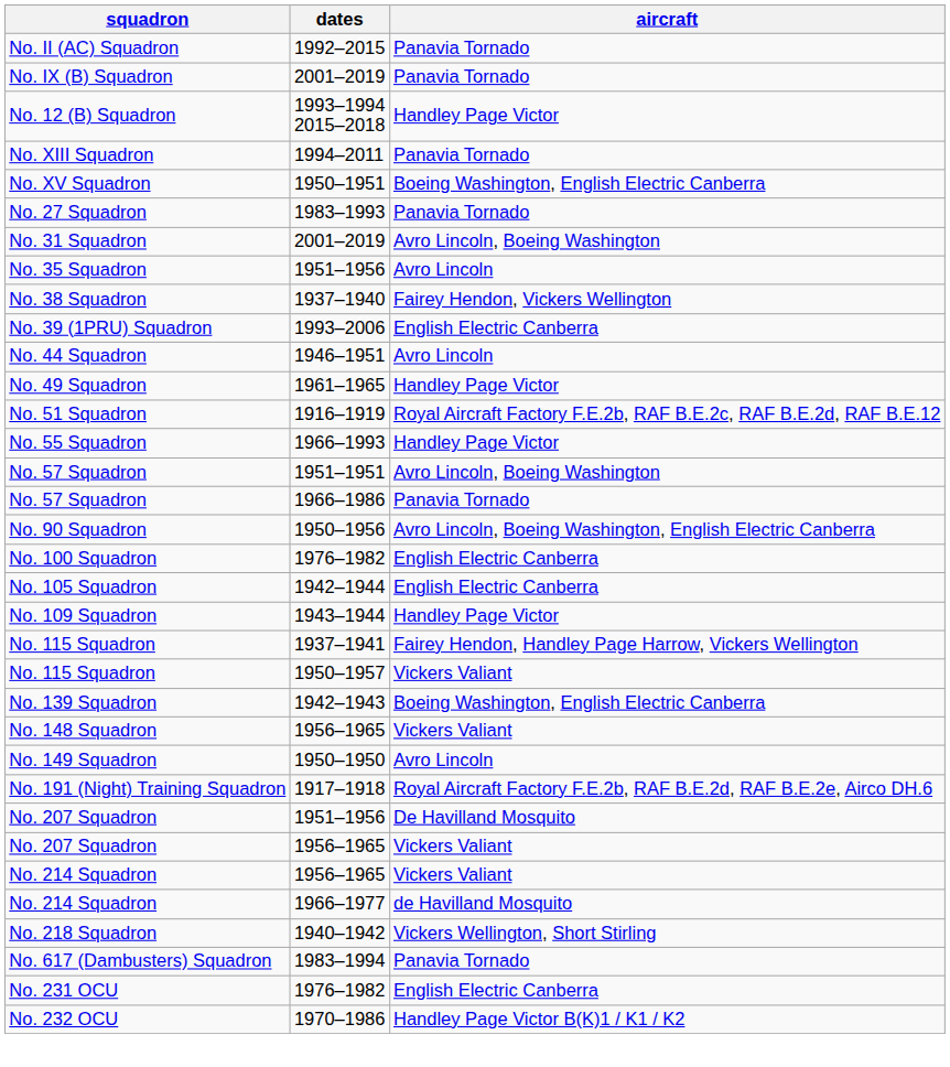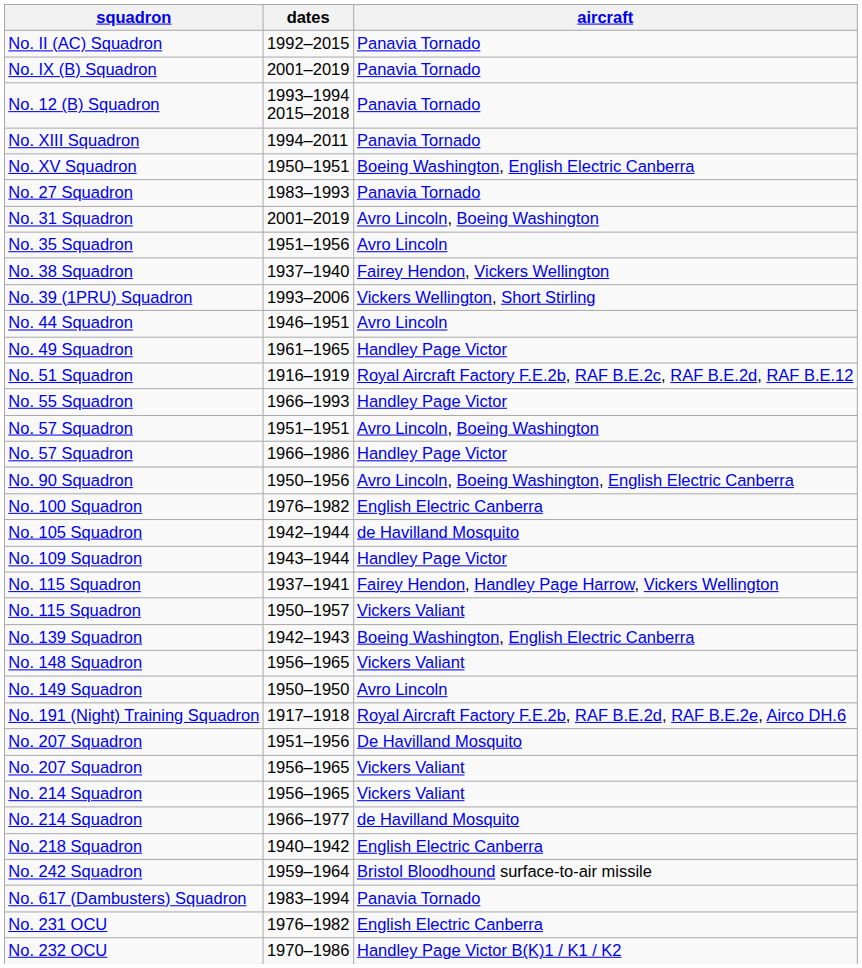No. 12 (B) Squadron | aircraft: Handley Page Victor -> Panavia Tornado
No. 39 (1PRU) Squadron | aircraft: English Electric Canberra -> Vickers Wellington, Short Stirling
No. 57 Squadron / 1966–1986 | aircraft: Panavia Tornado -> Handley Page Victor
No. 105 Squadron | aircraft: English Electric Canberra -> de Havilland Mosquito
No. 218 Squadron | aircraft: Vickers Wellington, Short Stirling -> English Electric Canberra
+ row: No. 242 Squadron | 1959–1964 | Bristol Bloodhound surface-to-air missile
